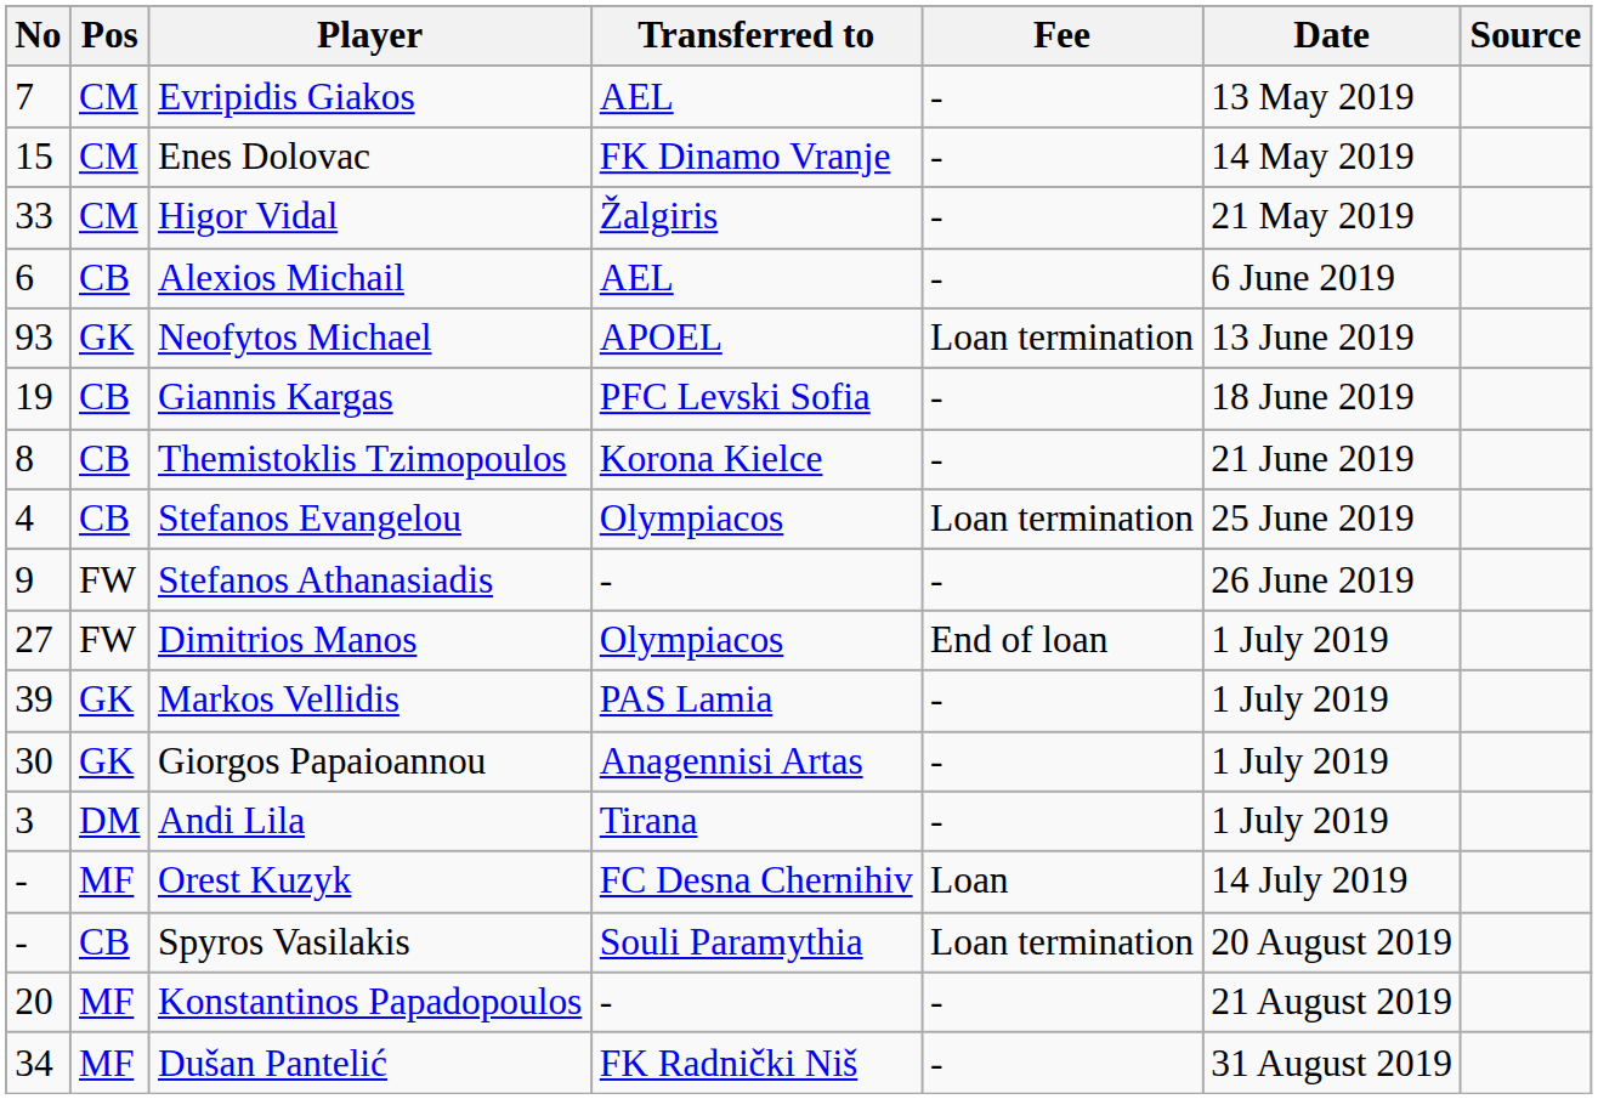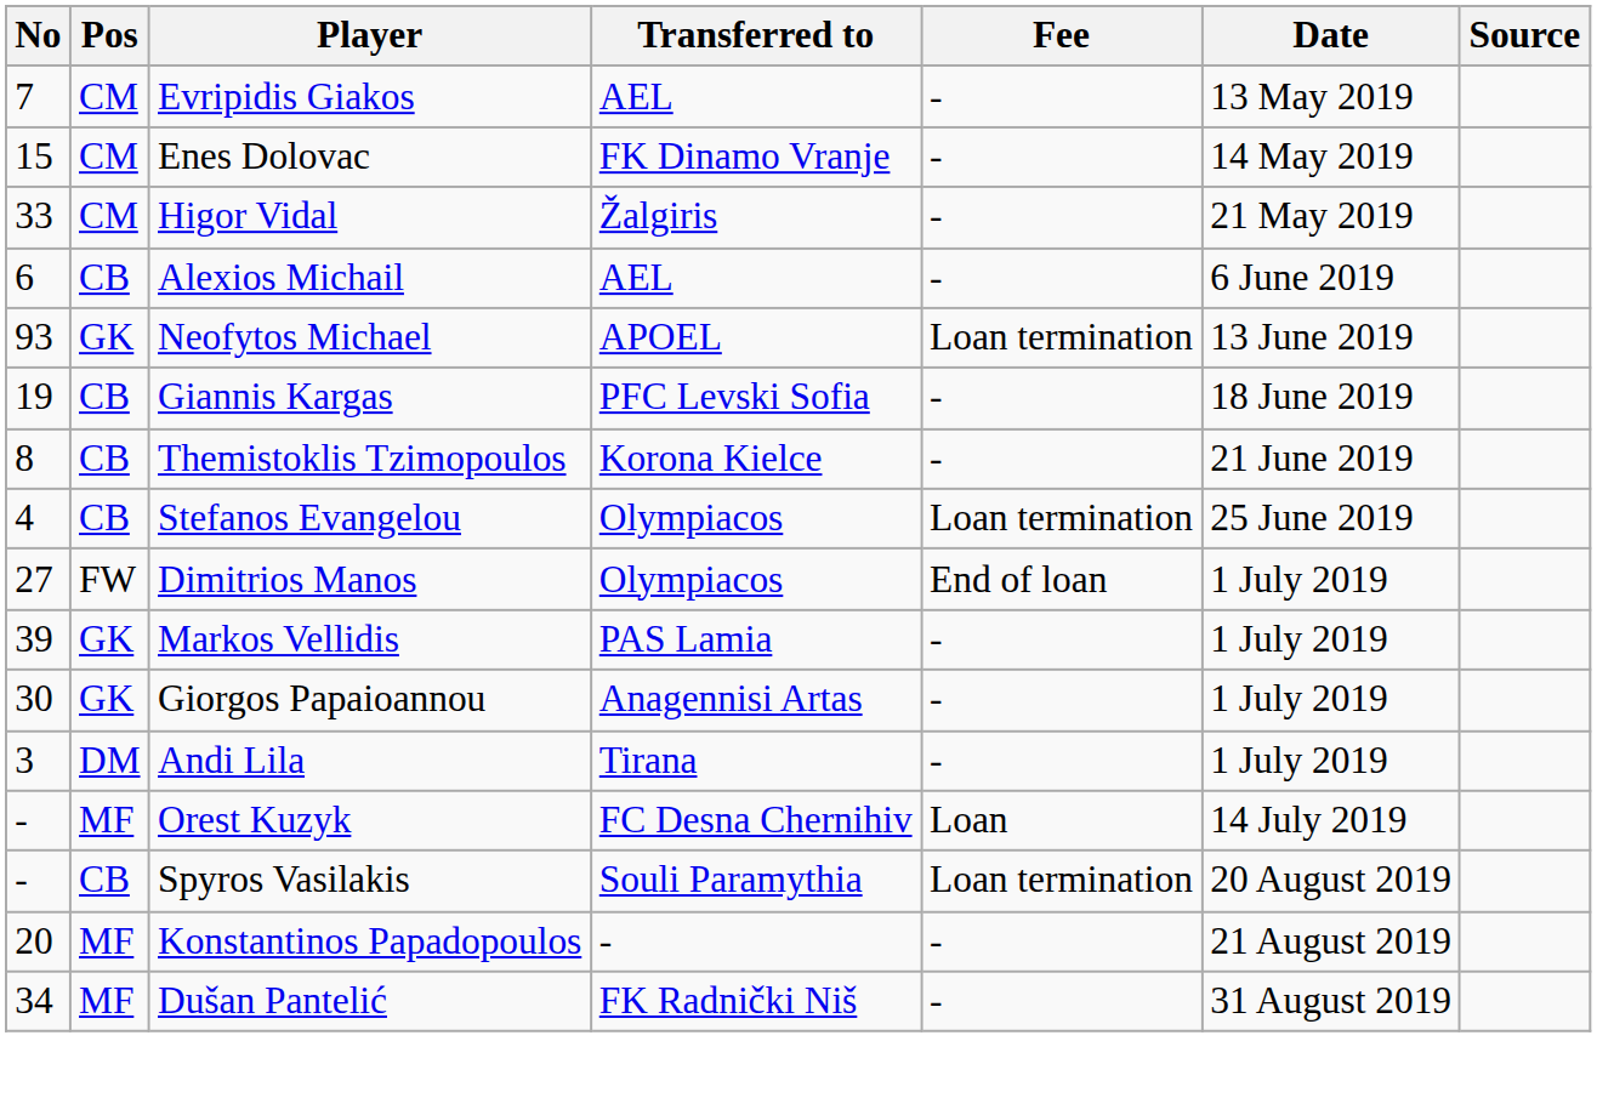- row: 9 | FW | Stefanos Athanasiadis | - | - | 26 June 2019
